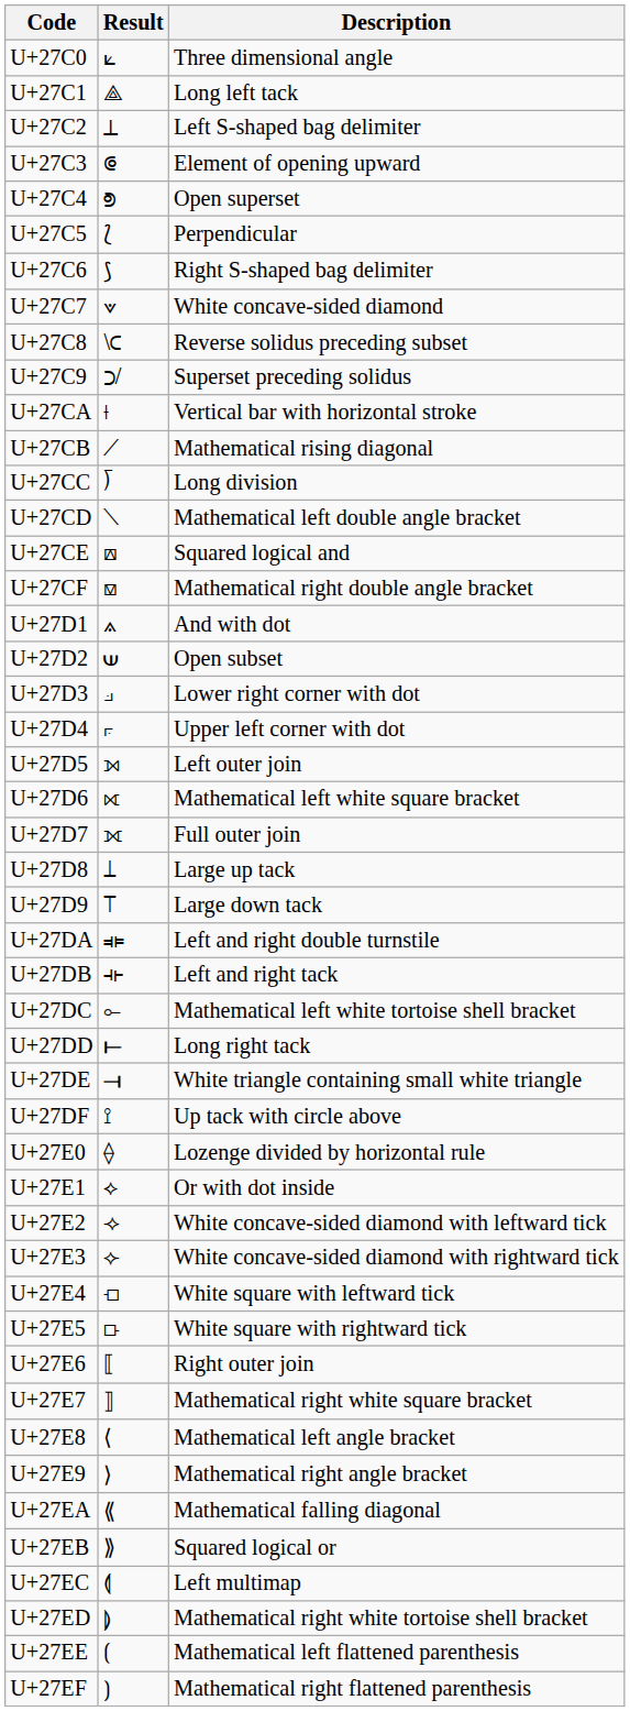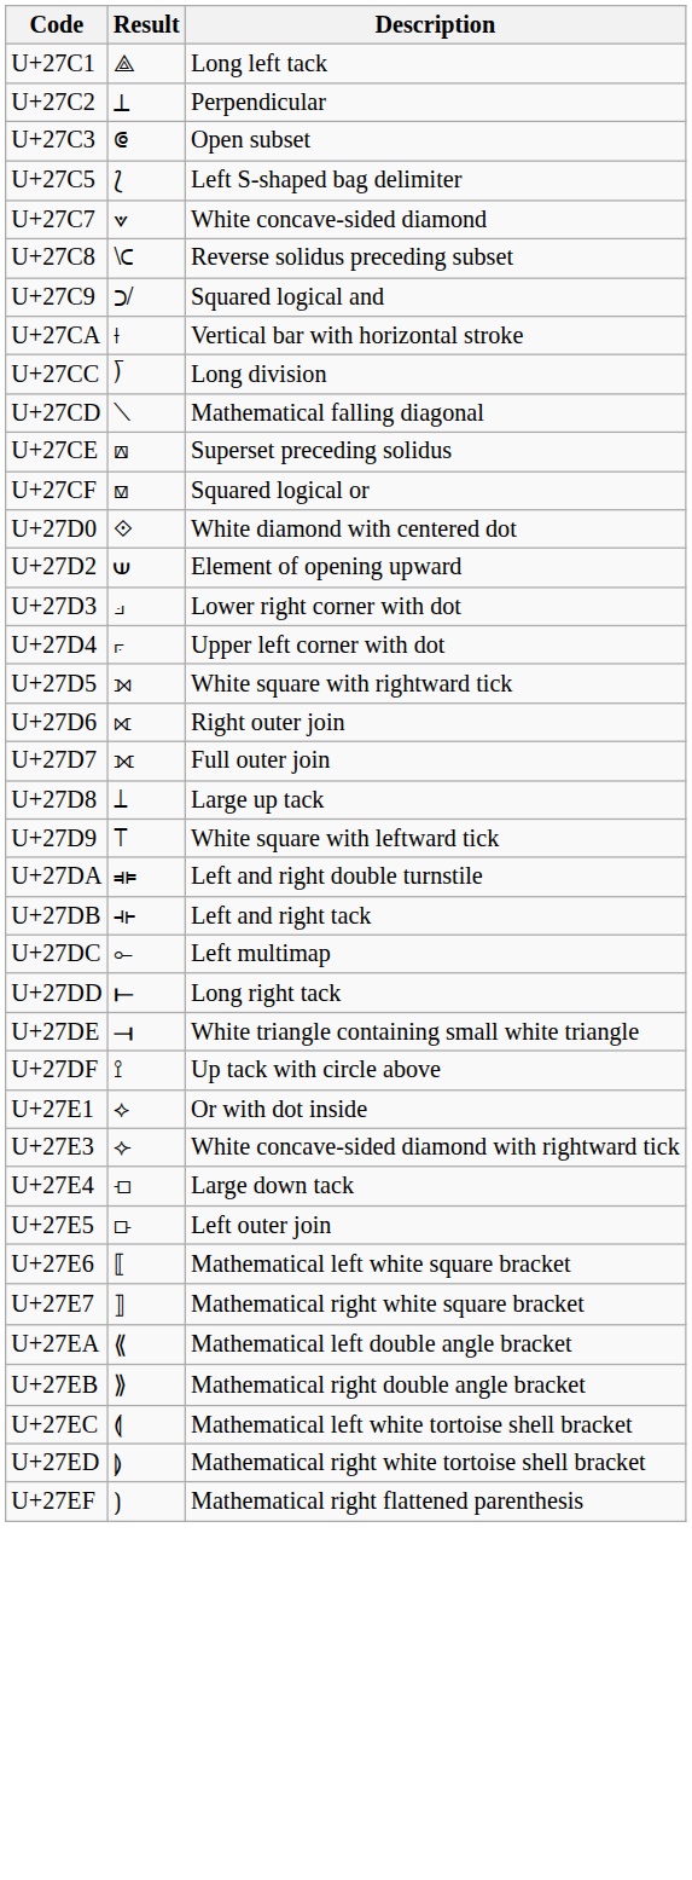- row: U+27C0 | ⟀ | Three dimensional angle
U+27C2 | Description: Left S-shaped bag delimiter -> Perpendicular
U+27C3 | Description: Element of opening upward -> Open subset
- row: U+27C4 | ⟄ | Open superset
U+27C5 | Description: Perpendicular -> Left S-shaped bag delimiter
- row: U+27C6 | ⟆ | Right S-shaped bag delimiter
U+27C9 | Description: Superset preceding solidus -> Squared logical and
- row: U+27CB | ⟋ | Mathematical rising diagonal
U+27CD | Description: Mathematical left double angle bracket -> Mathematical falling diagonal
U+27CE | Description: Squared logical and -> Superset preceding solidus
U+27CF | Description: Mathematical right double angle bracket -> Squared logical or
+ row: U+27D0 | ⟐ | White diamond with centered dot
- row: U+27D1 | ⟑ | And with dot
U+27D2 | Description: Open subset -> Element of opening upward
U+27D5 | Description: Left outer join -> White square with rightward tick
U+27D6 | Description: Mathematical left white square bracket -> Right outer join
U+27D9 | Description: Large down tack -> White square with leftward tick
U+27DC | Description: Mathematical left white tortoise shell bracket -> Left multimap
- row: U+27E0 | ⟠ | Lozenge divided by horizontal rule
- row: U+27E2 | ⟢ | White concave-sided diamond with leftward tick
U+27E4 | Description: White square with leftward tick -> Large down tack
U+27E5 | Description: White square with rightward tick -> Left outer join
U+27E6 | Description: Right outer join -> Mathematical left white square bracket
- row: U+27E8 | ⟨ | Mathematical left angle bracket
- row: U+27E9 | ⟩ | Mathematical right angle bracket
U+27EA | Description: Mathematical falling diagonal -> Mathematical left double angle bracket
U+27EB | Description: Squared logical or -> Mathematical right double angle bracket
U+27EC | Description: Left multimap -> Mathematical left white tortoise shell bracket
- row: U+27EE | ⟮ | Mathematical left flattened parenthesis
